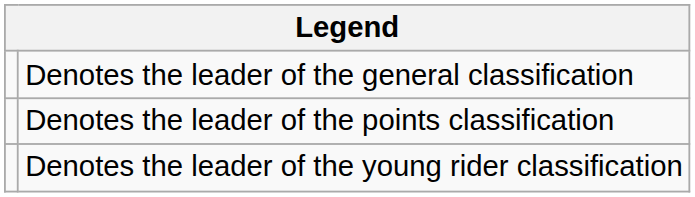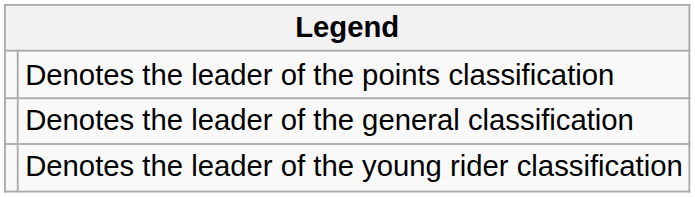rows swapped: Denotes the leader of the general classification <-> Denotes the leader of the points classification
